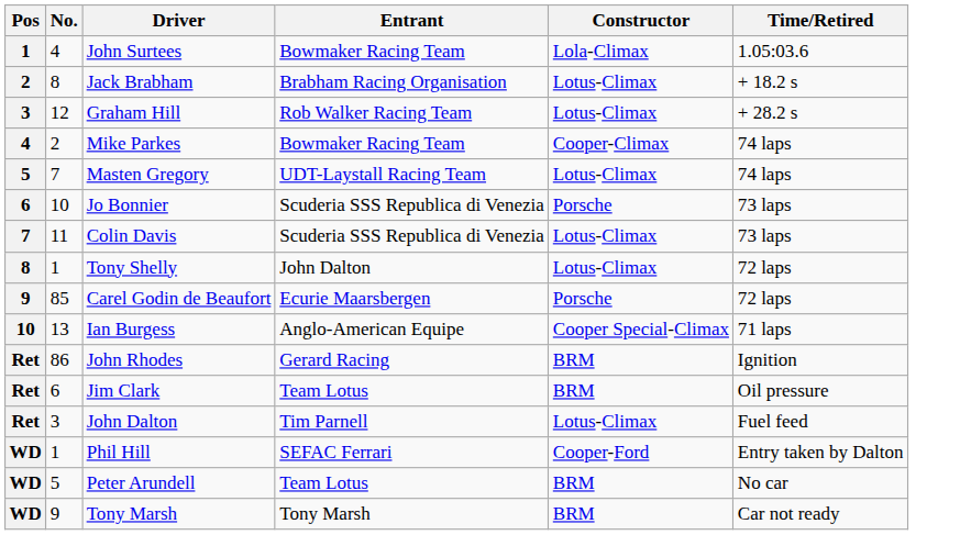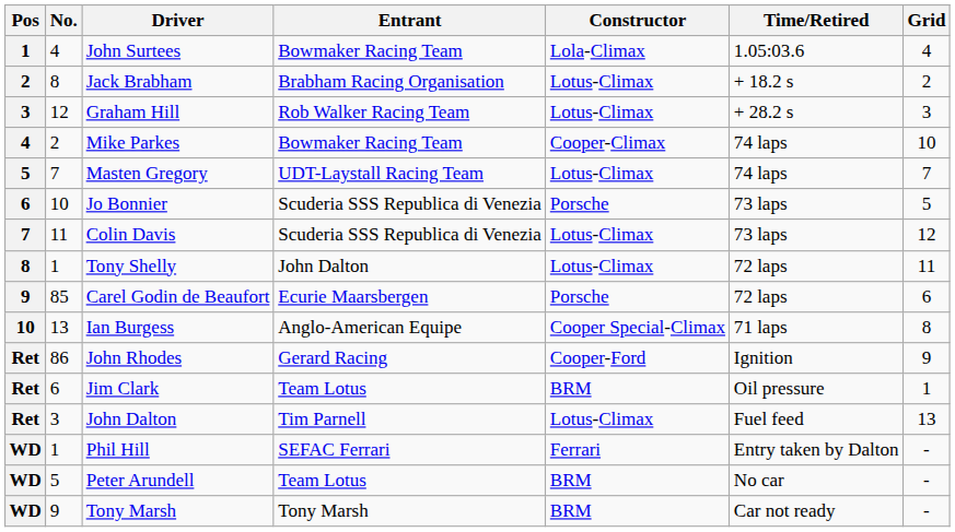+ column: Grid | 4 | 2 | 3 | 10 | 7 | 5 | 12 | 11 | 6 | 8 | 9 | 1 | 13 | - | - | -
John Rhodes | Constructor: BRM -> Cooper-Ford
Phil Hill | Constructor: Cooper-Ford -> Ferrari
